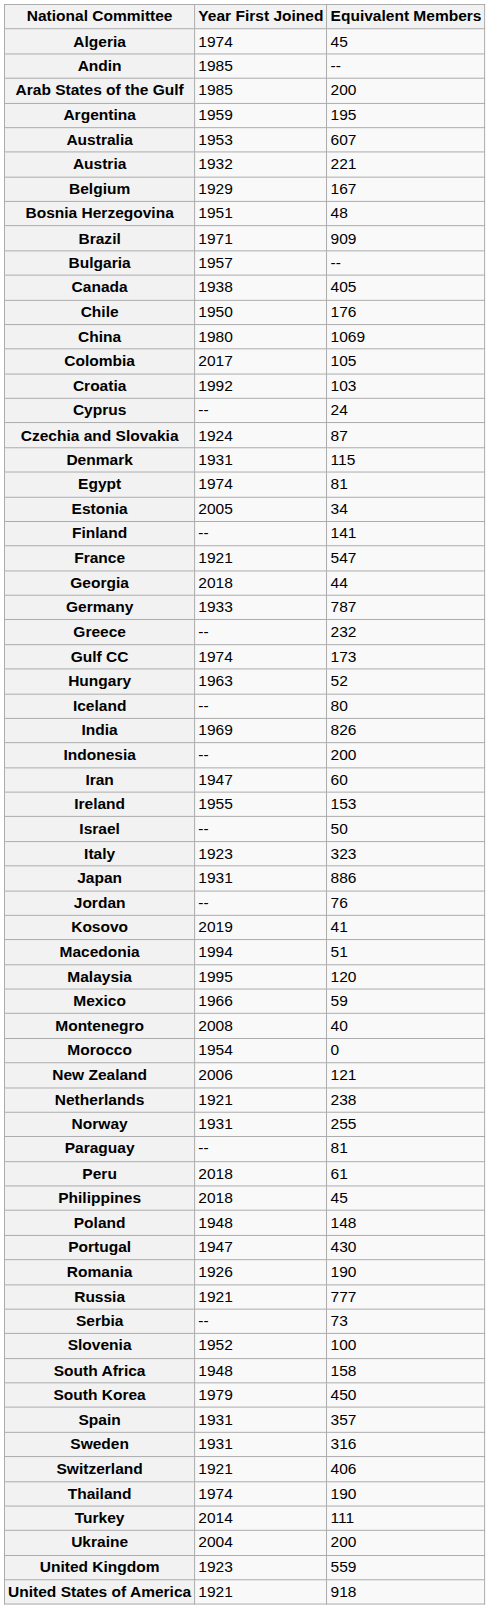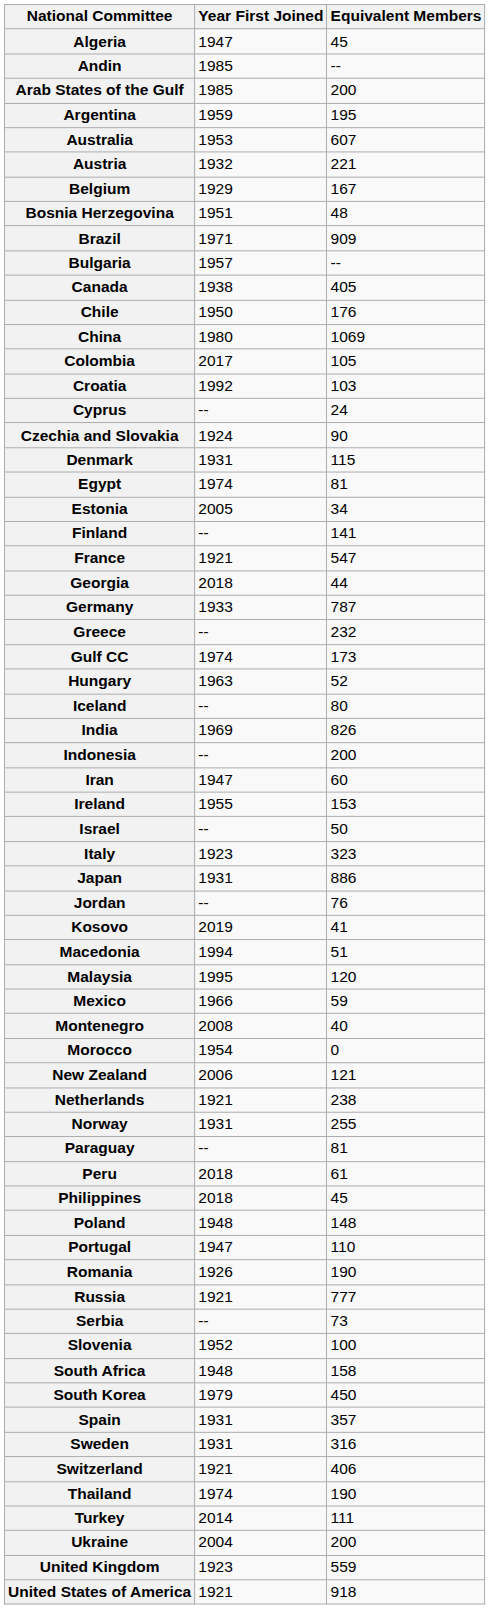Algeria | Year First Joined: 1974 -> 1947
Czechia and Slovakia | Equivalent Members: 87 -> 90
Portugal | Equivalent Members: 430 -> 110
